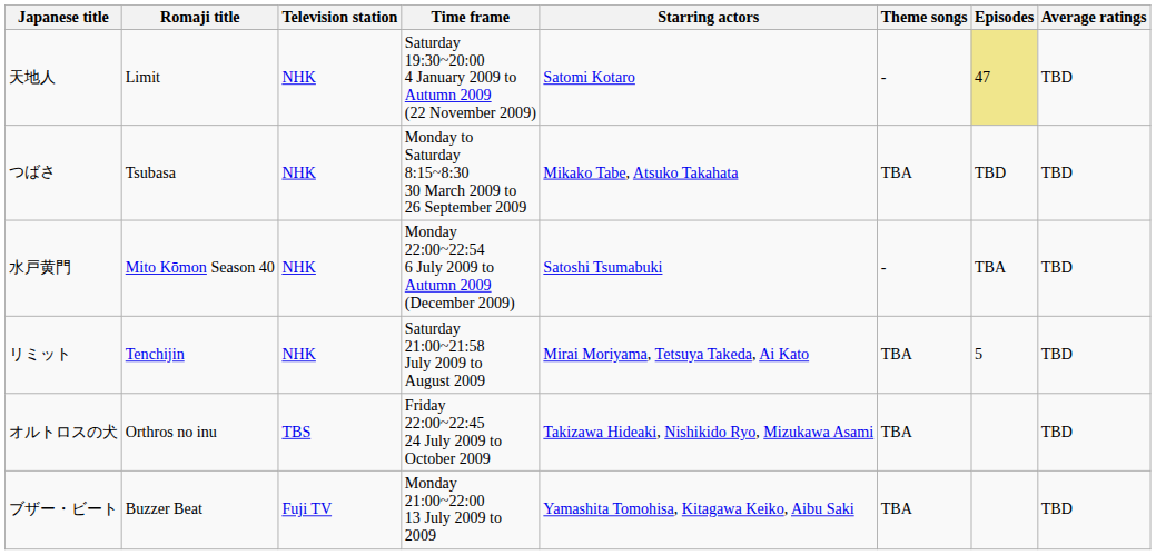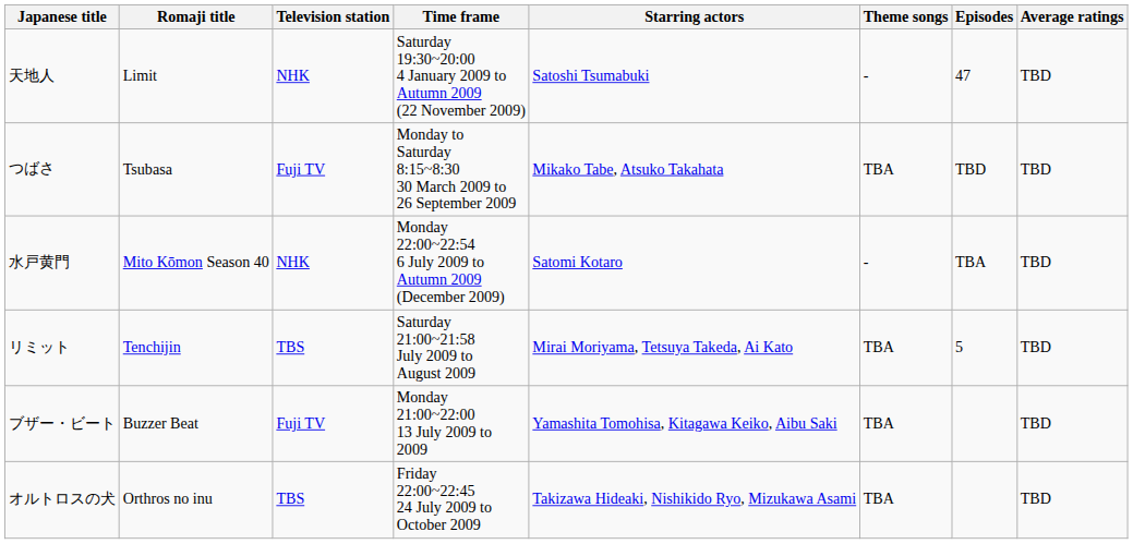天地人 | Starring actors: Satomi Kotaro -> Satoshi Tsumabuki
天地人 | Episodes: khaki background -> no background
つばさ | Television station: NHK -> Fuji TV
水戸黄門 | Starring actors: Satoshi Tsumabuki -> Satomi Kotaro
リミット | Television station: NHK -> TBS
rows swapped: オルトロスの犬 <-> ブザー・ビート
